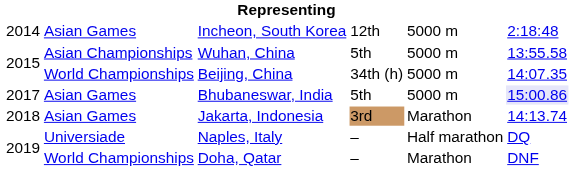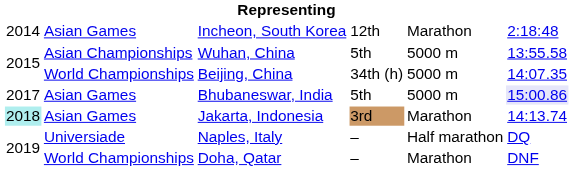Incheon, South Korea | column 5: 5000 m -> Marathon
Jakarta, Indonesia | column 1: no background -> paleturquoise background
